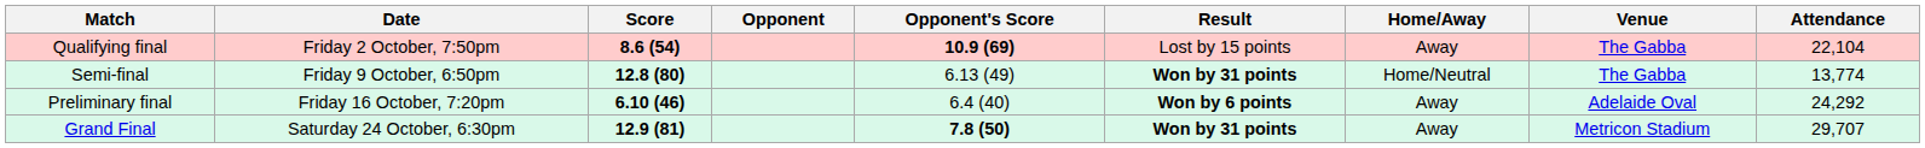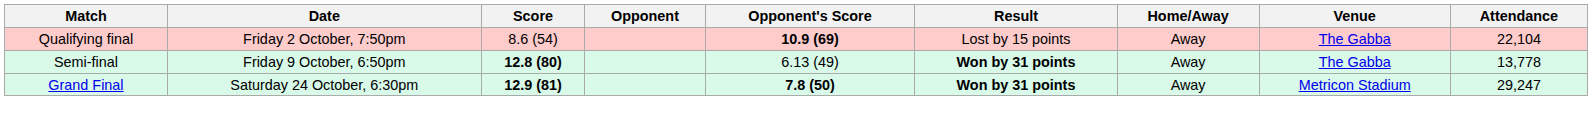Qualifying final | Score: bold -> normal
Semi-final | Home/Away: Home/Neutral -> Away
Semi-final | Attendance: 13,774 -> 13,778
- row: Preliminary final | Friday 16 October, 7:20pm | 6.10 (46) | 6.4 (40) | Won by 6 points | Away | Adelaide Oval | 24,292
Grand Final | Attendance: 29,707 -> 29,247
